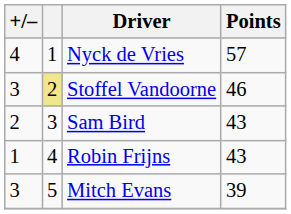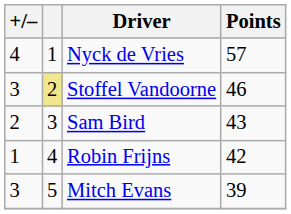Robin Frijns | Points: 43 -> 42
